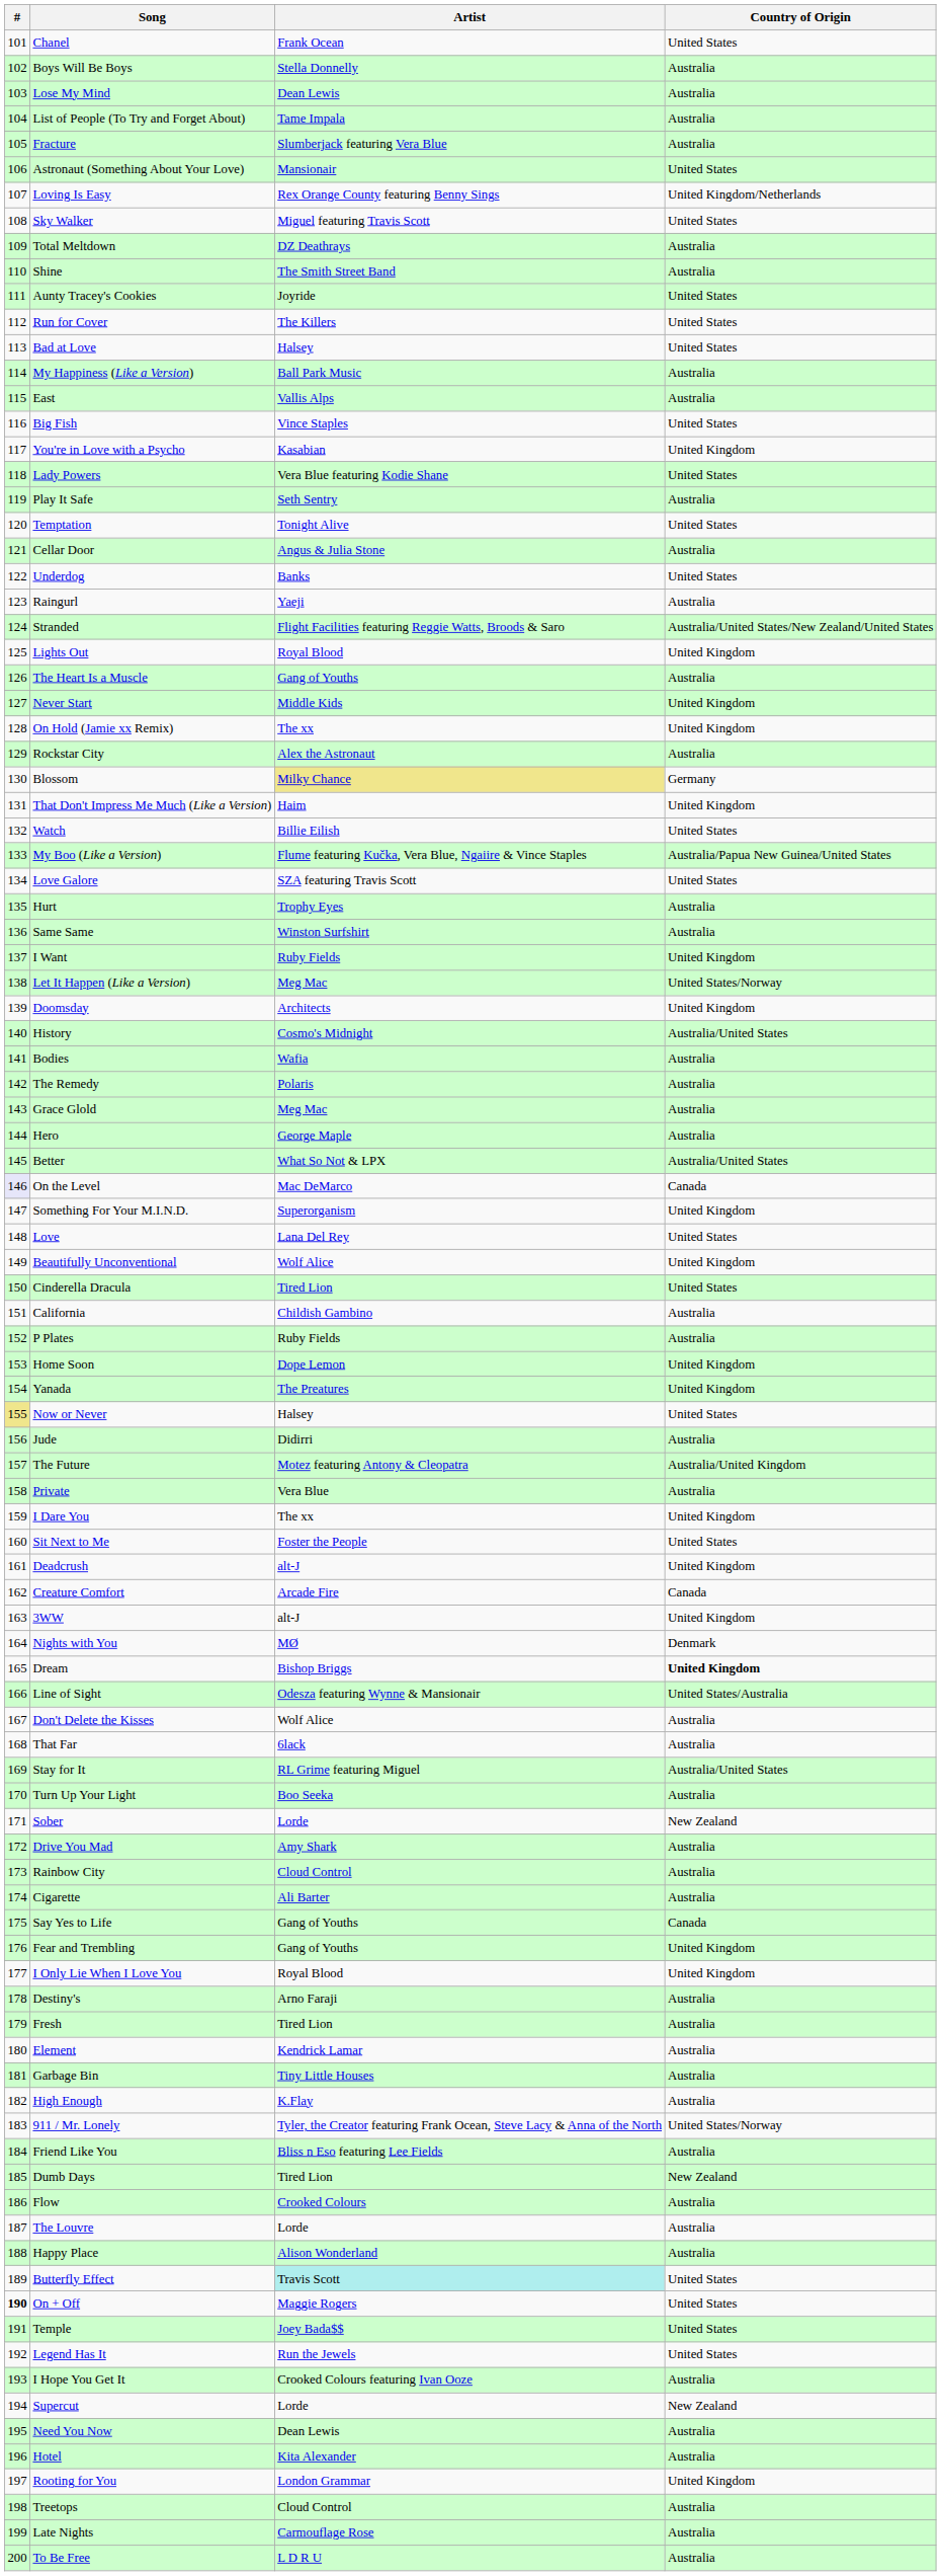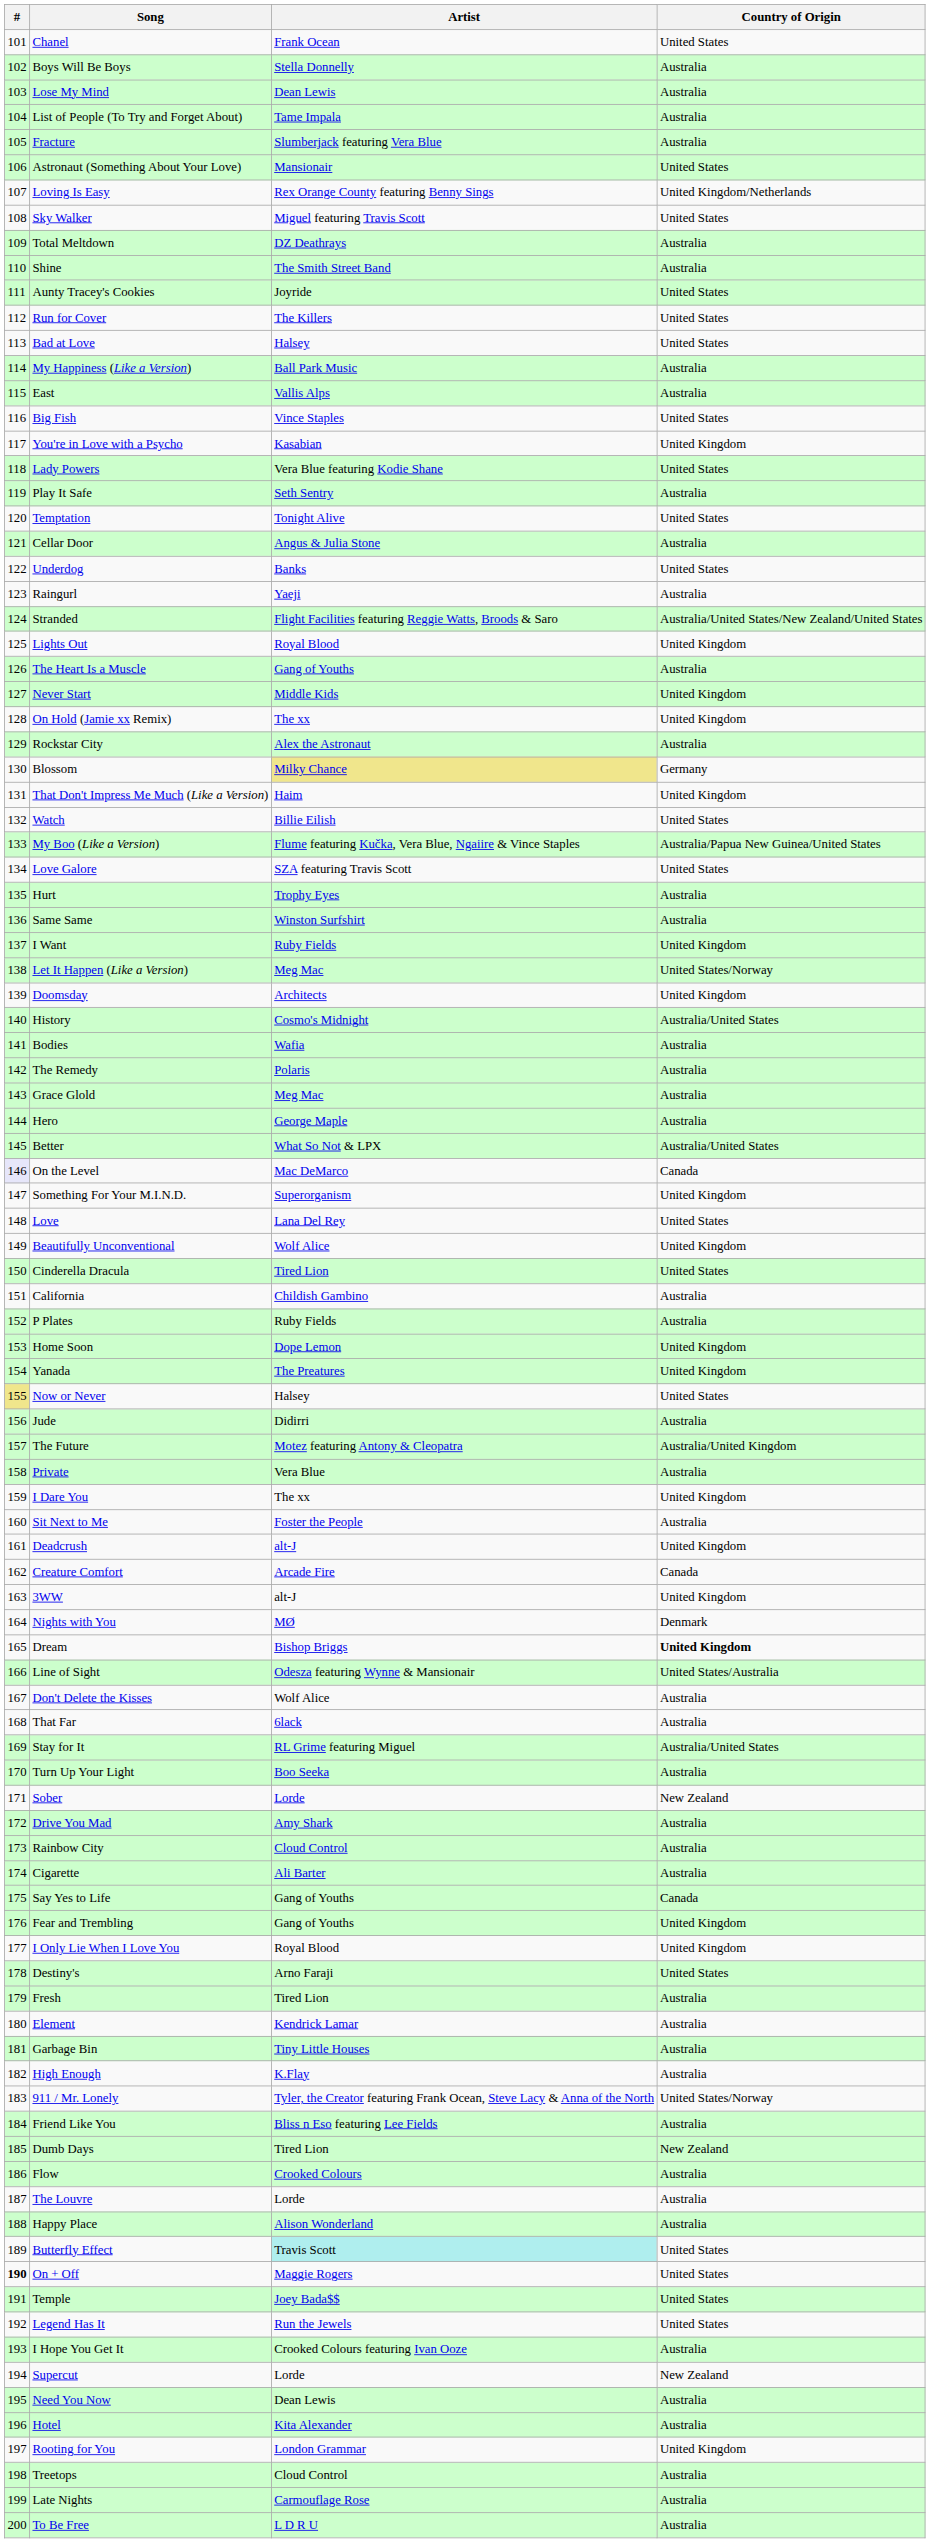Sit Next to Me | Country of Origin: United States -> Australia
Destiny's | Country of Origin: Australia -> United States
